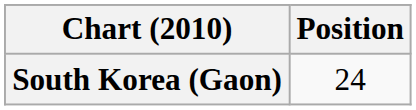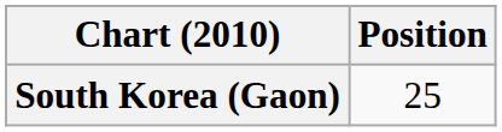South Korea (Gaon) | Position: 24 -> 25
